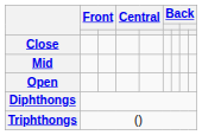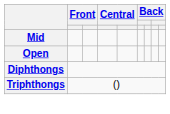- row: Close
